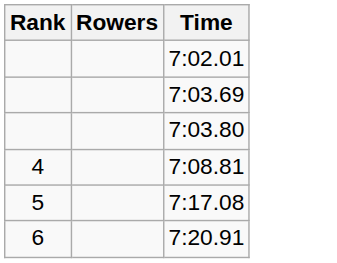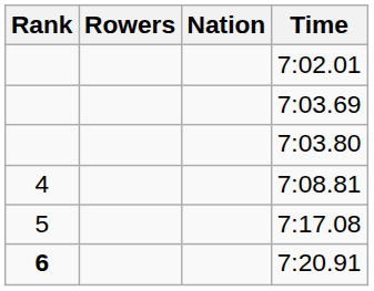+ column: Nation
7:20.91 | Rank: normal -> bold
